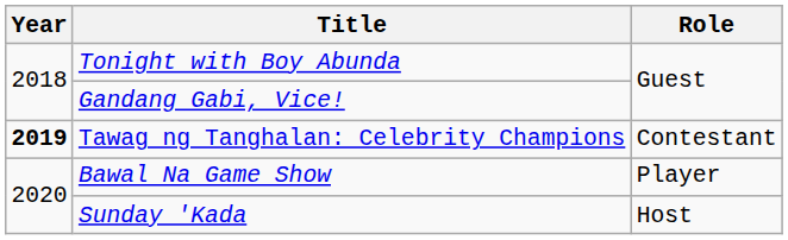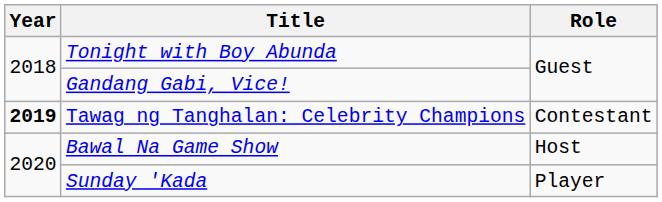Bawal Na Game Show | Role: Player -> Host
Sunday 'Kada | Role: Host -> Player
